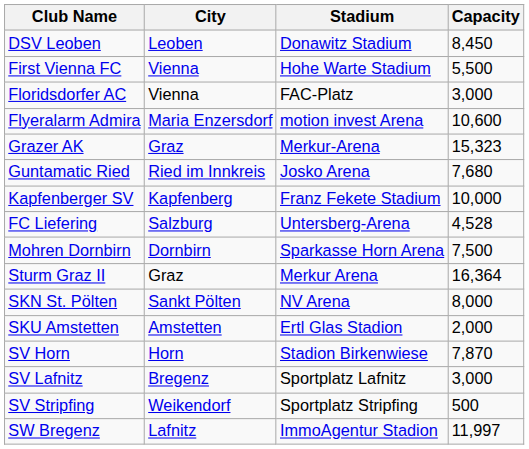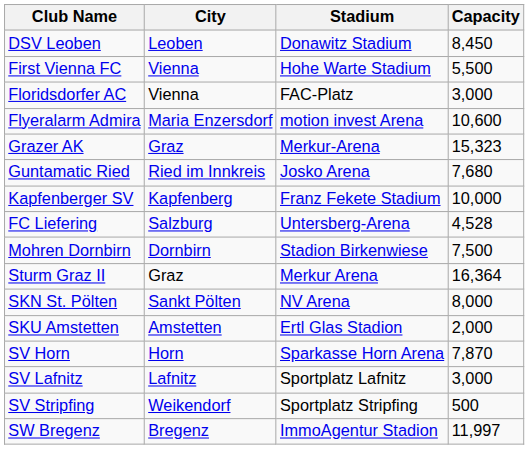Mohren Dornbirn | Stadium: Sparkasse Horn Arena -> Stadion Birkenwiese
SV Horn | Stadium: Stadion Birkenwiese -> Sparkasse Horn Arena
SV Lafnitz | City: Bregenz -> Lafnitz
SW Bregenz | City: Lafnitz -> Bregenz
